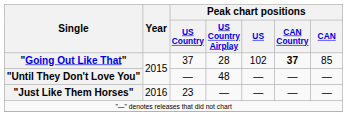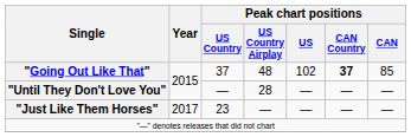"Going Out Like That" | Peak chart positions / US Country Airplay: 28 -> 48
"Until They Don't Love You" | Peak chart positions / US Country Airplay: 48 -> 28
"Just Like Them Horses" | Year: 2016 -> 2017
